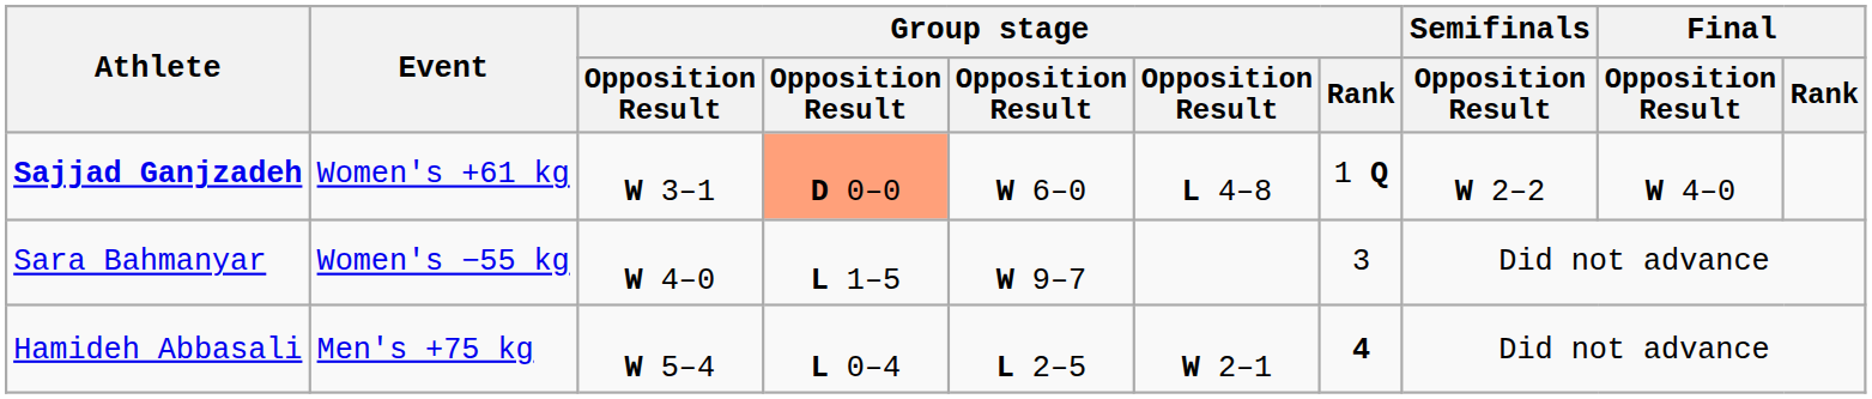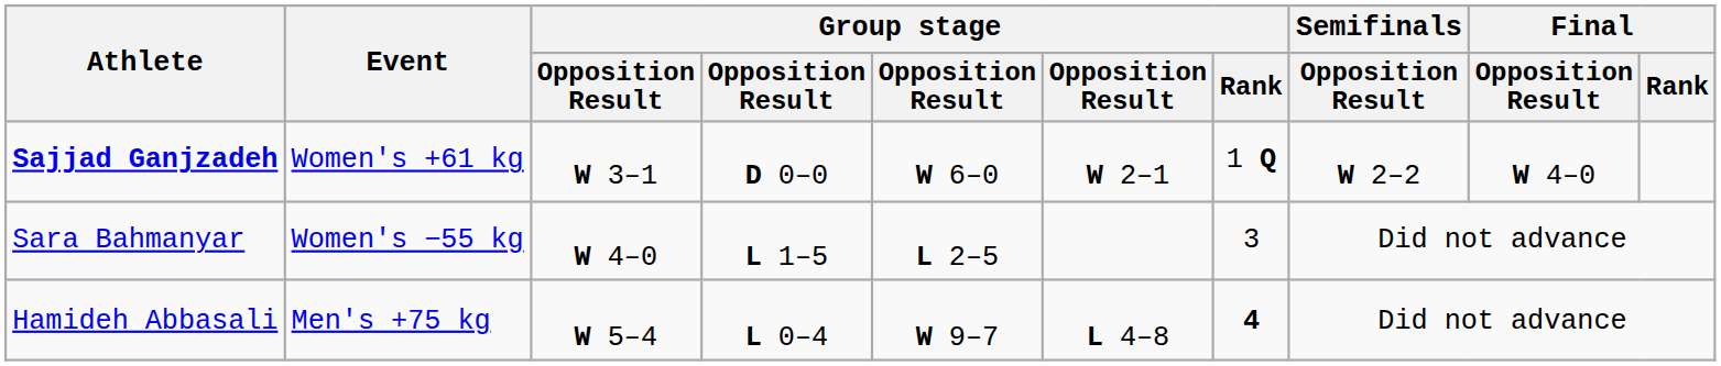Sajjad Ganjzadeh | column 4: lightsalmon background -> no background
Sajjad Ganjzadeh | column 6: L 4–8 -> W 2–1
Sara Bahmanyar | column 5: W 9–7 -> L 2–5
Hamideh Abbasali | column 5: L 2–5 -> W 9–7
Hamideh Abbasali | column 6: W 2–1 -> L 4–8
